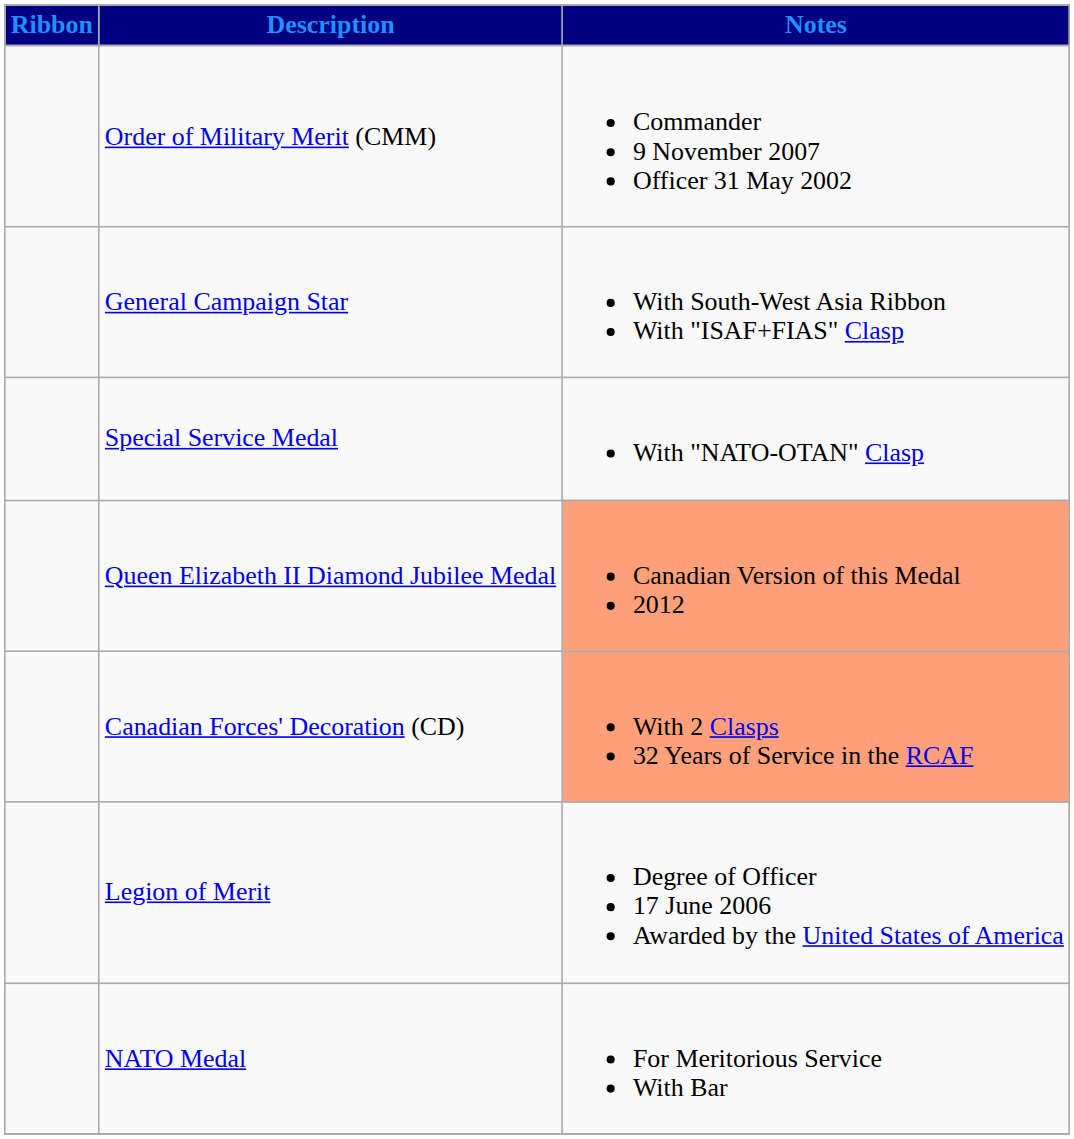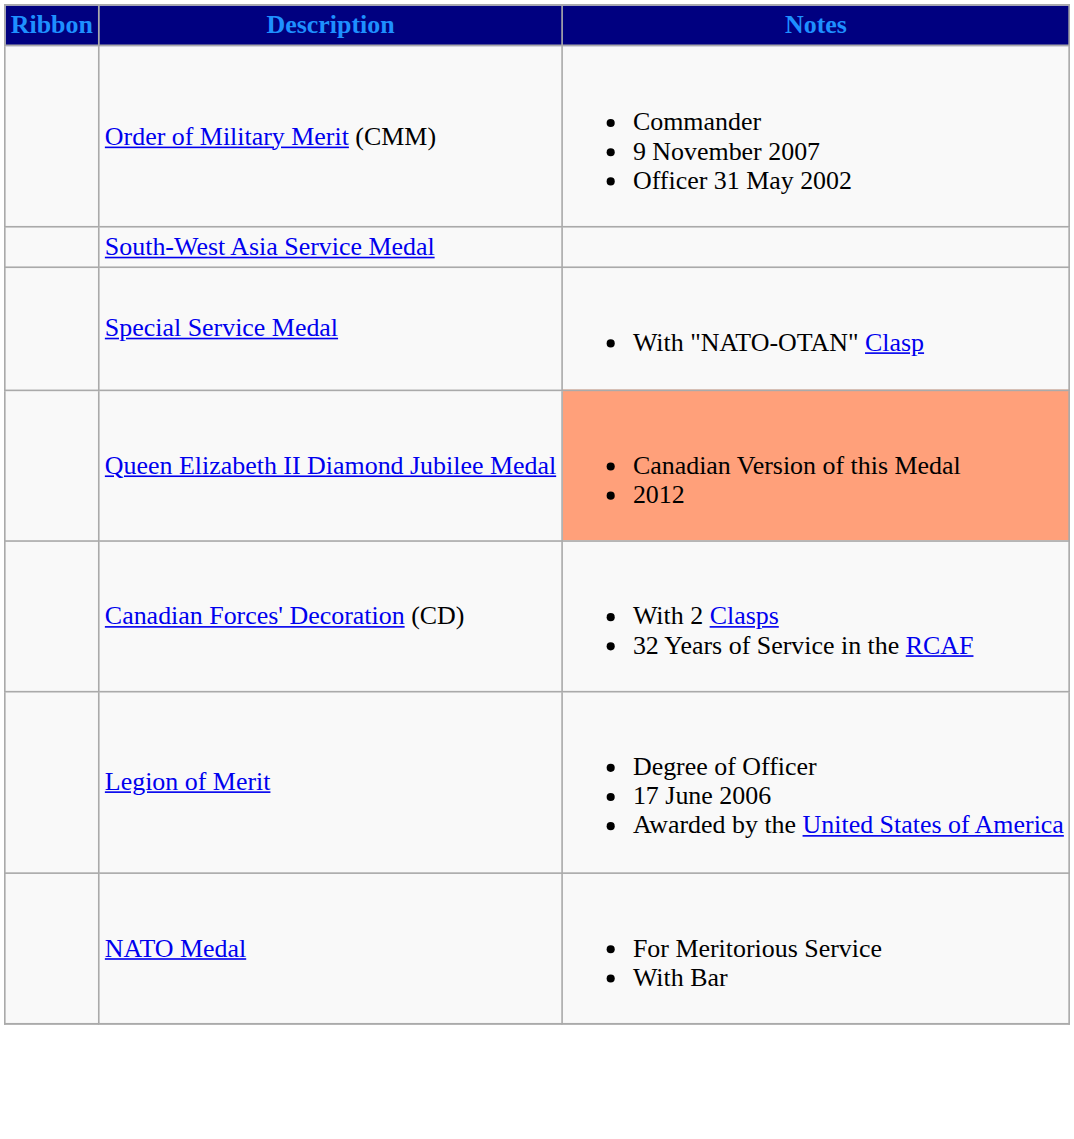+ row: South-West Asia Service Medal
- row: General Campaign Star | With South-West Asia Ribbon With "ISAF+FIAS" Clasp
Canadian Forces' Decoration (CD) | Notes: lightsalmon background -> no background
